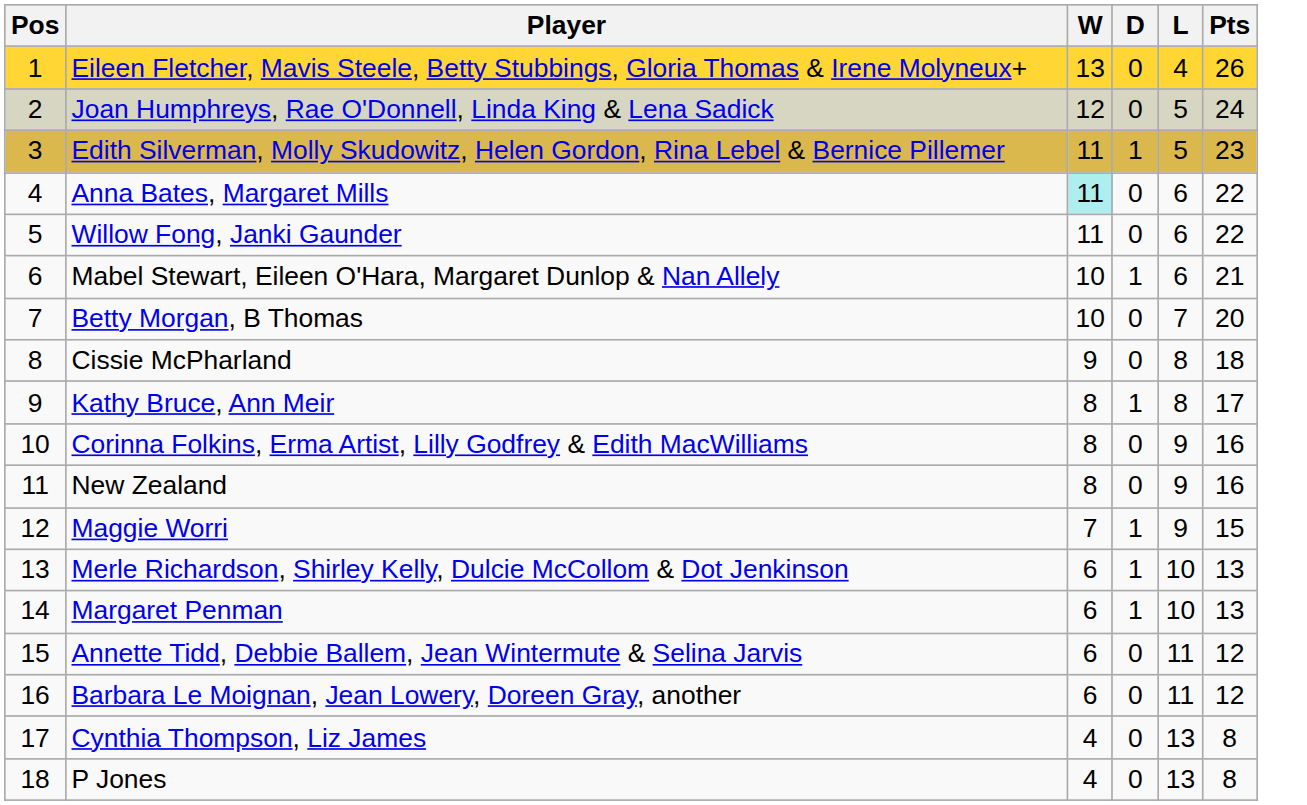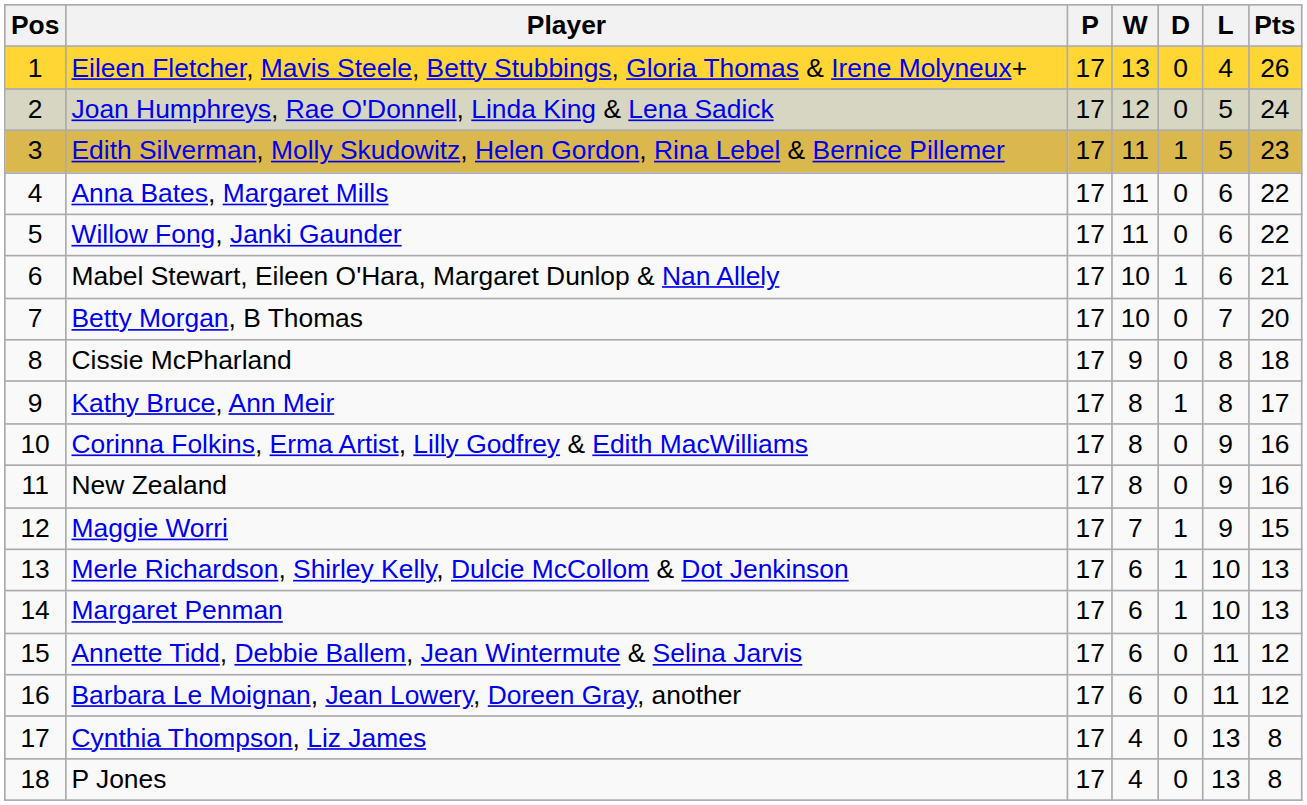+ column: P | 17 | 17 | 17 | 17 | 17 | 17 | 17 | 17 | 17 | 17 | 17 | 17 | 17 | 17 | 17 | 17 | 17 | 17
Anna Bates, Margaret Mills | W: paleturquoise background -> no background
